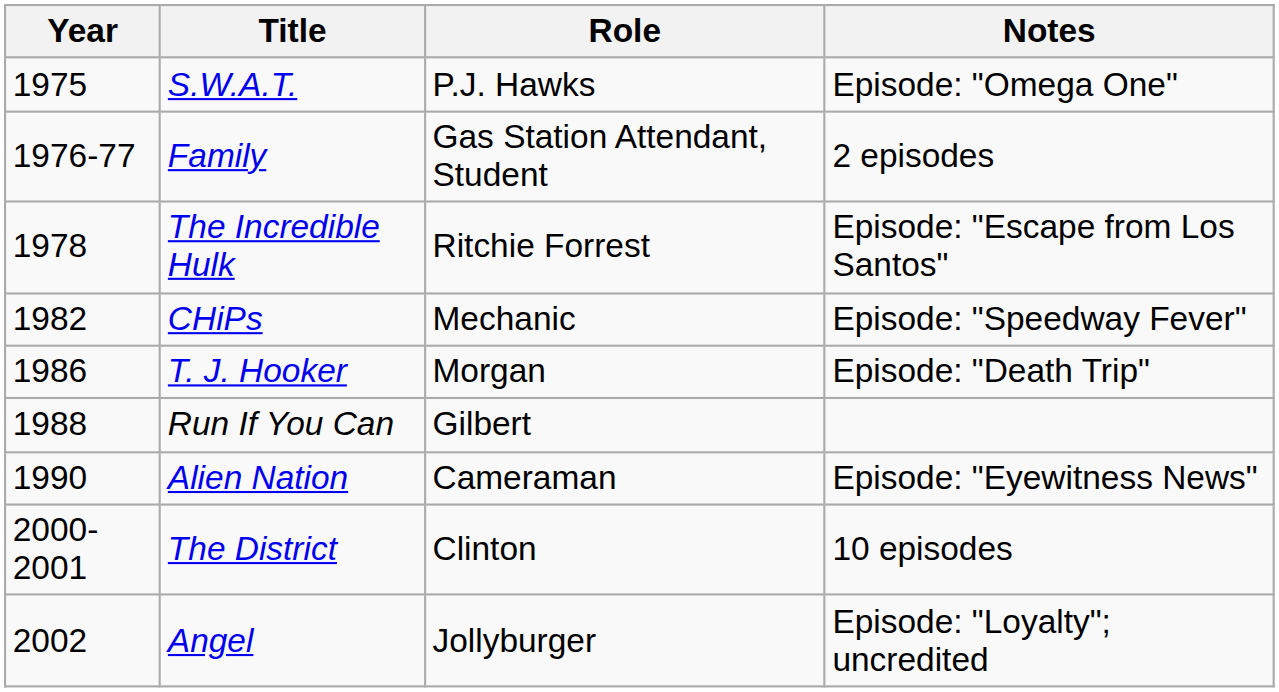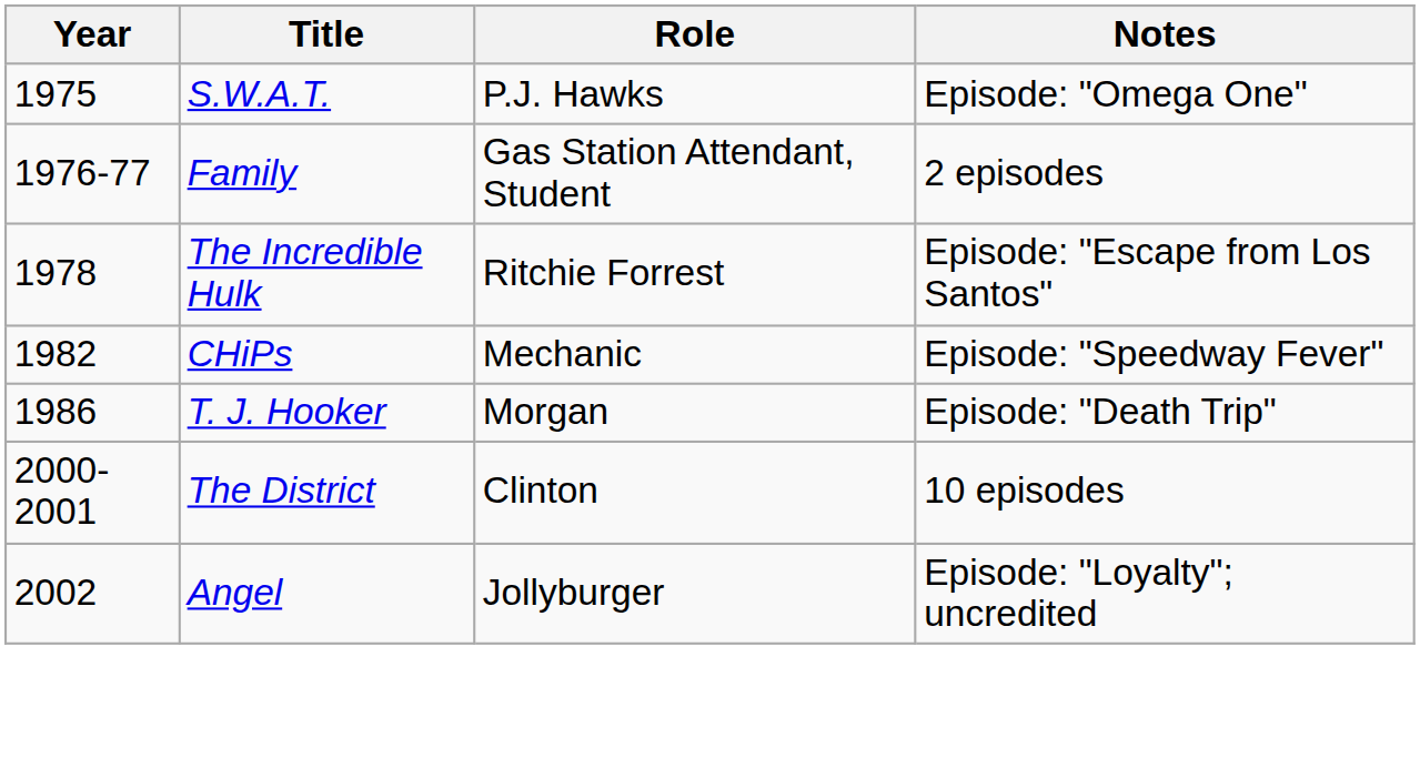- row: 1988 | Run If You Can | Gilbert
- row: 1990 | Alien Nation | Cameraman | Episode: "Eyewitness News"
